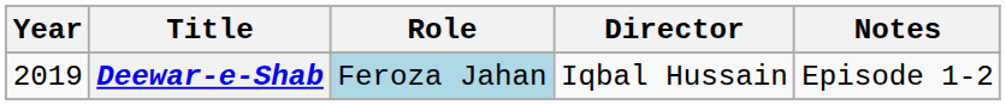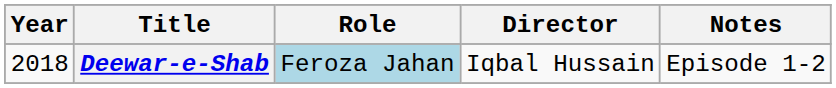Deewar-e-Shab | Year: 2019 -> 2018
